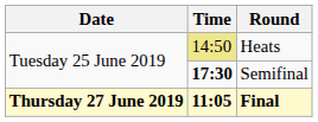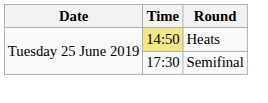Semifinal | Time: bold -> normal
- row: Thursday 27 June 2019 | 11:05 | Final
